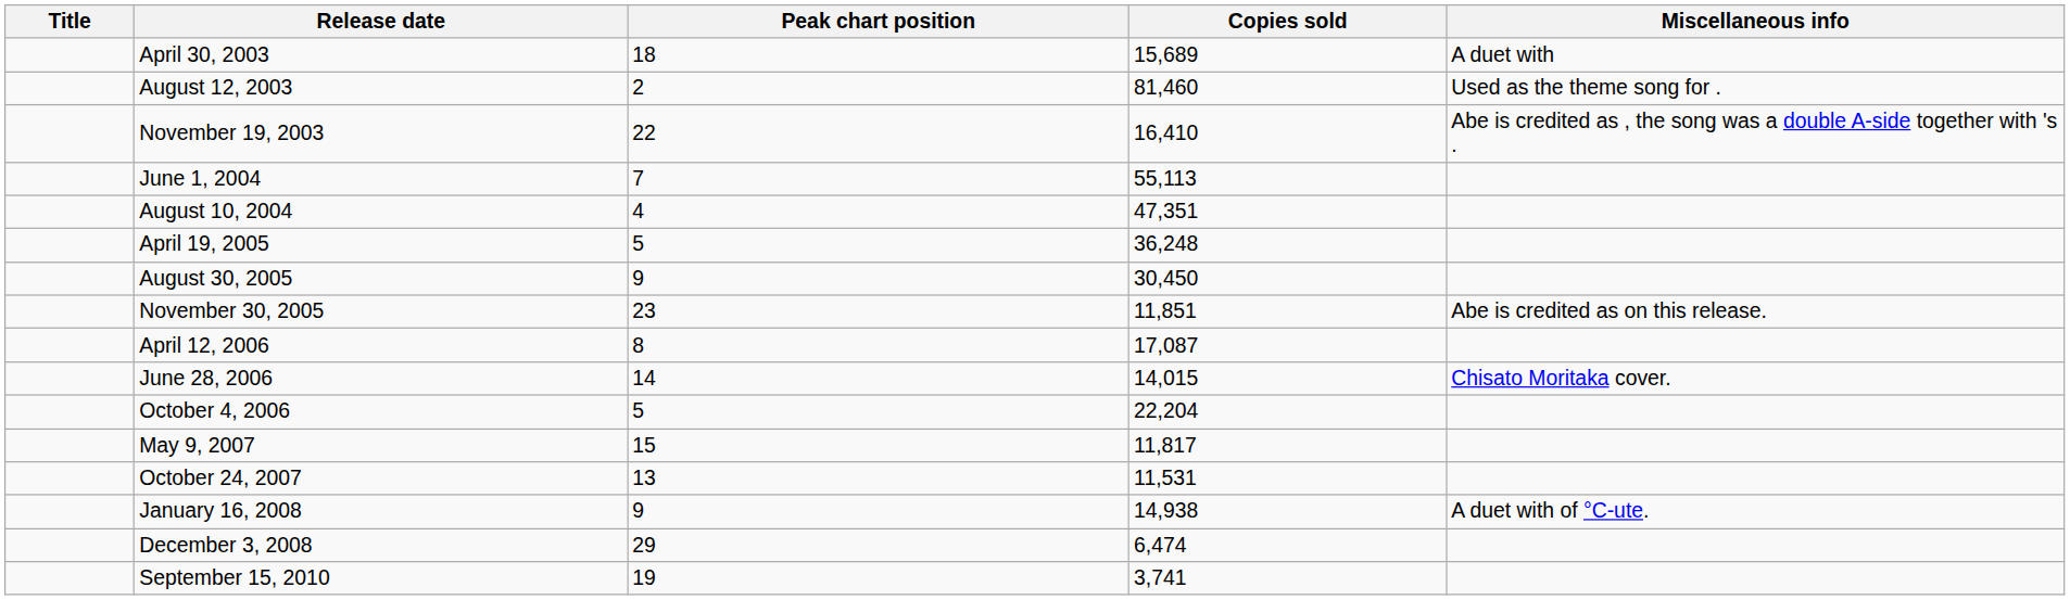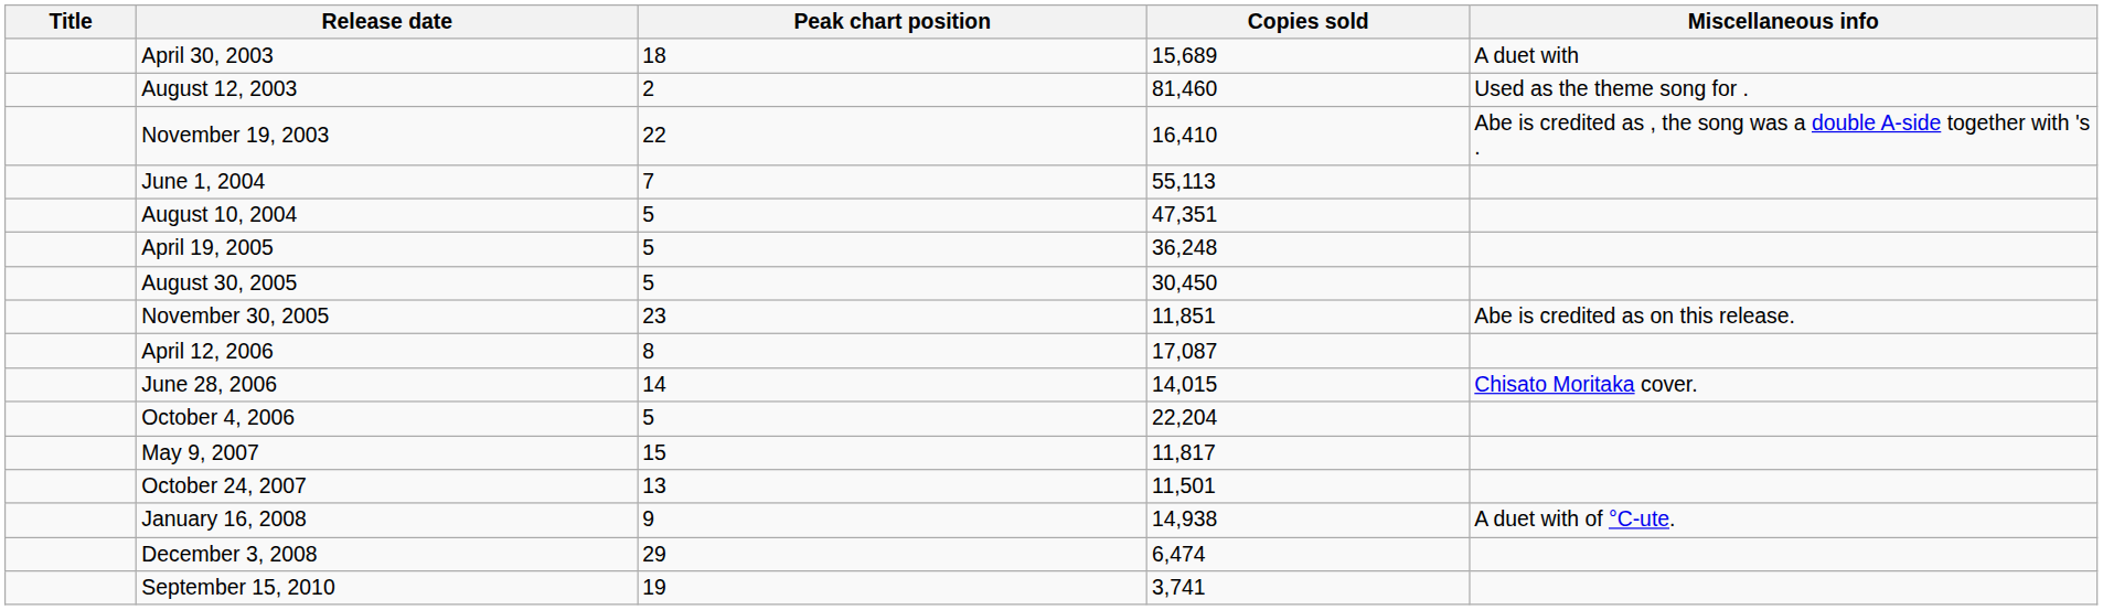August 10, 2004 | Peak chart position: 4 -> 5
August 30, 2005 | Peak chart position: 9 -> 5
October 24, 2007 | Copies sold: 11,531 -> 11,501
